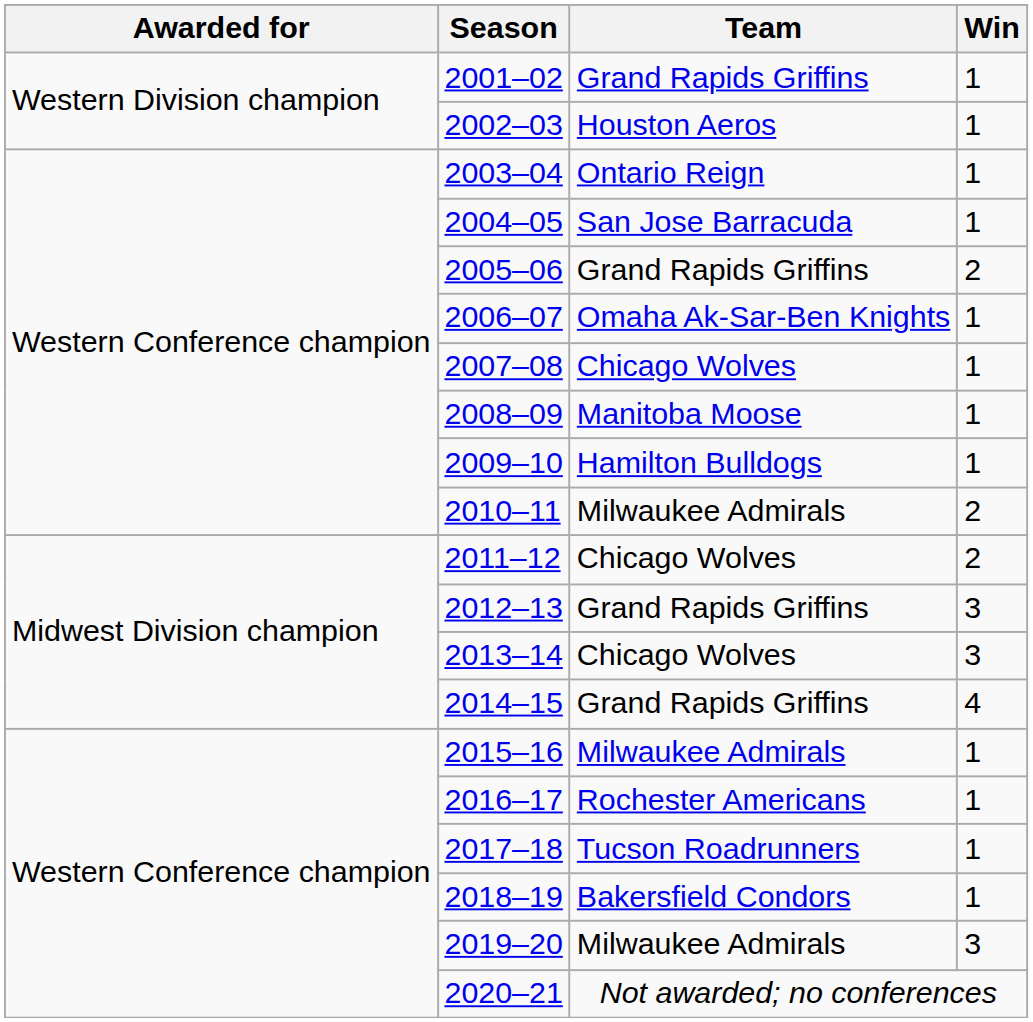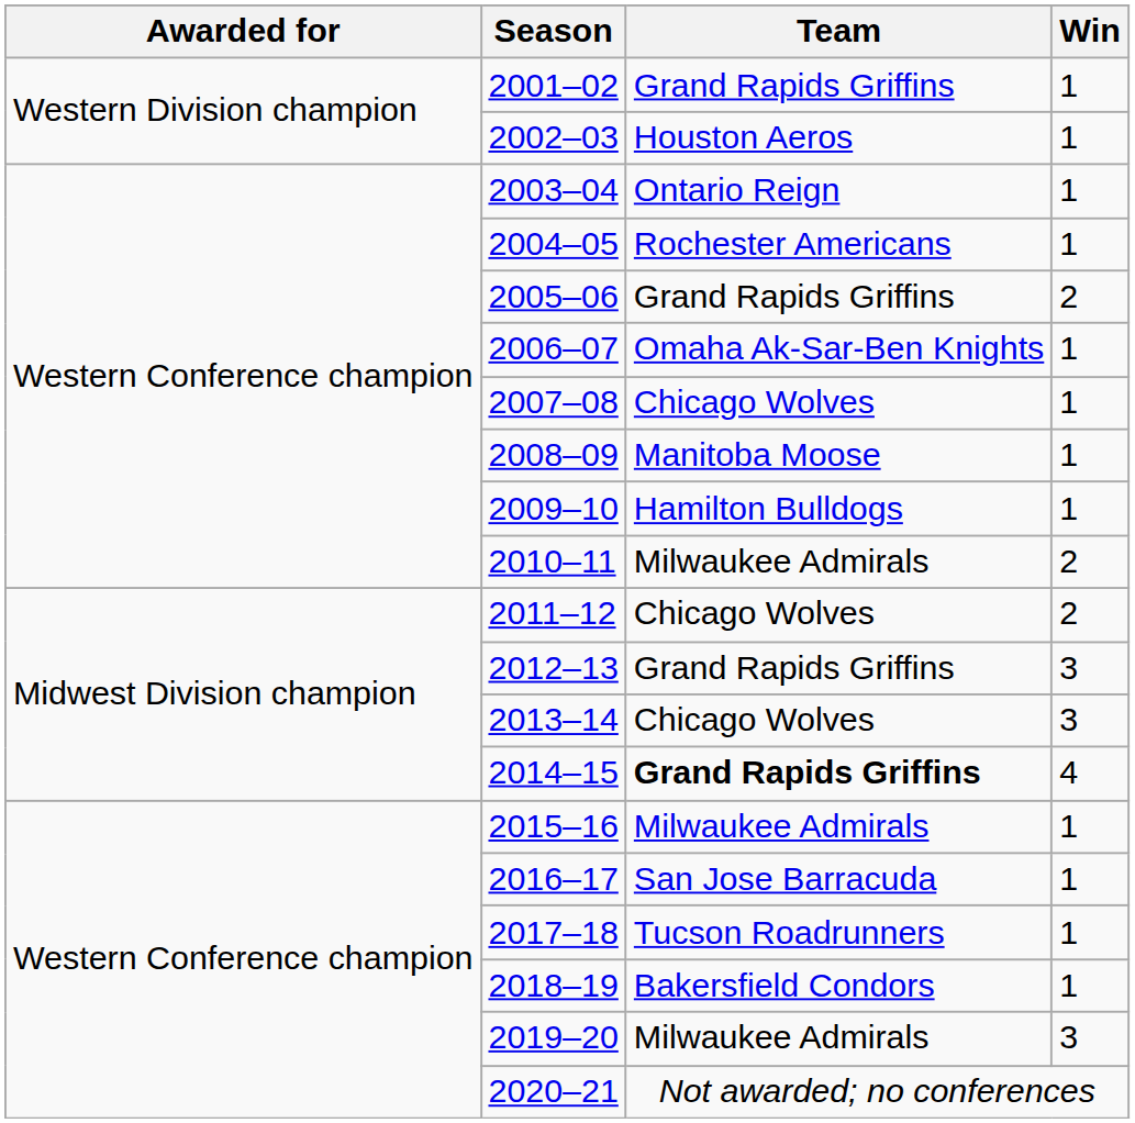2004–05 | Team: San Jose Barracuda -> Rochester Americans
2014–15 | Team: normal -> bold
2016–17 | Team: Rochester Americans -> San Jose Barracuda
